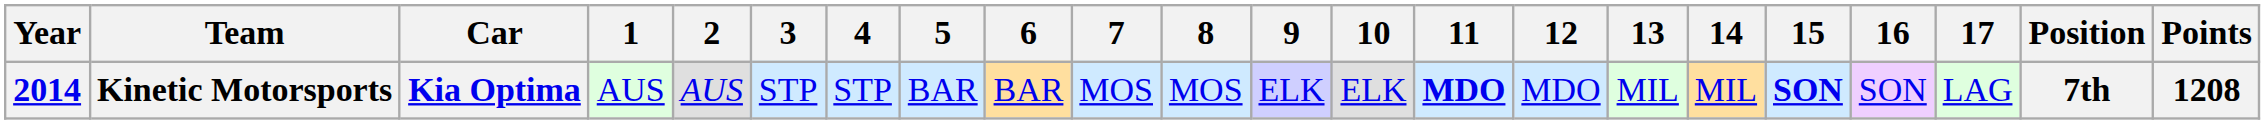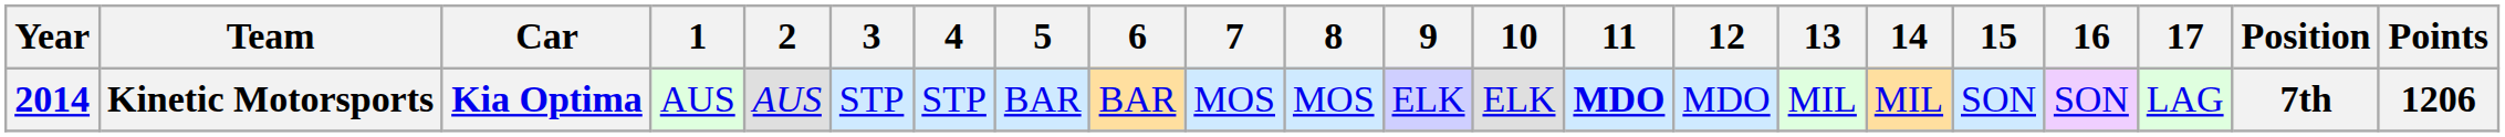Kinetic Motorsports | 15: bold -> normal
Kinetic Motorsports | Points: 1208 -> 1206
